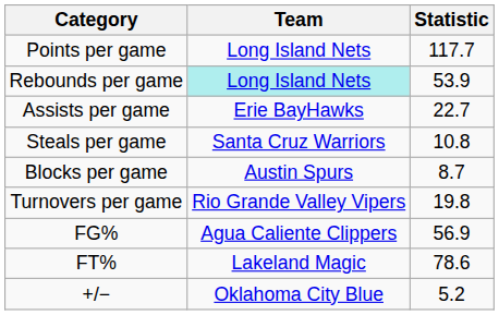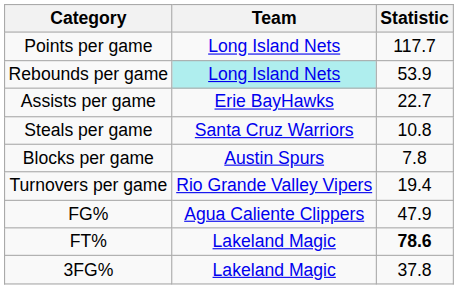Blocks per game | Statistic: 8.7 -> 7.8
Turnovers per game | Statistic: 19.8 -> 19.4
FG% | Statistic: 56.9 -> 47.9
FT% | Statistic: normal -> bold
+ row: 3FG% | Lakeland Magic | 37.8
- row: +/− | Oklahoma City Blue | 5.2
